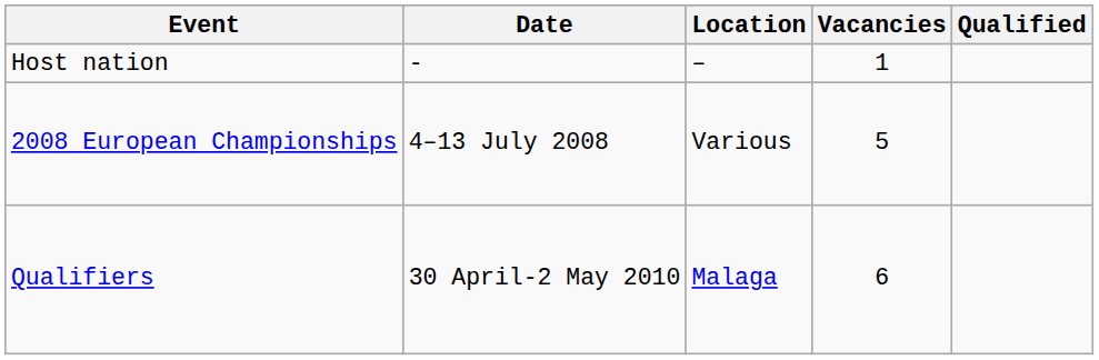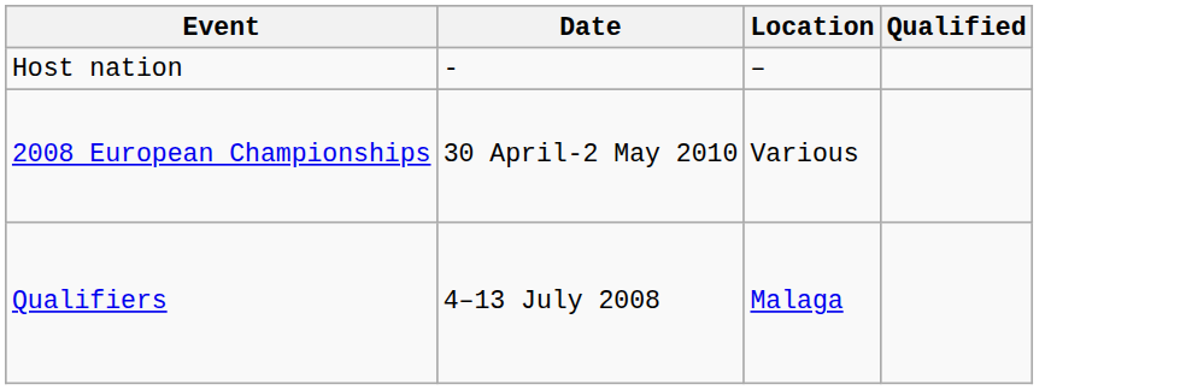- column: Vacancies | 1 | 5 | 6
2008 European Championships | Date: 4–13 July 2008 -> 30 April-2 May 2010
Qualifiers | Date: 30 April-2 May 2010 -> 4–13 July 2008
